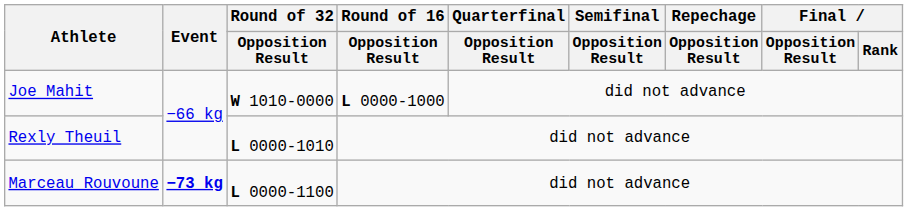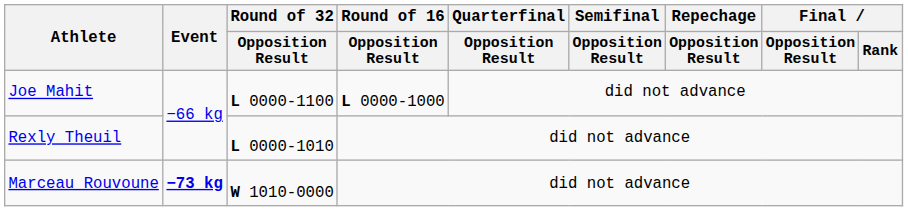Joe Mahit | Round of 32 / Opposition Result: W 1010-0000 -> L 0000-1100
Marceau Rouvoune | Round of 32 / Opposition Result: L 0000-1100 -> W 1010-0000
